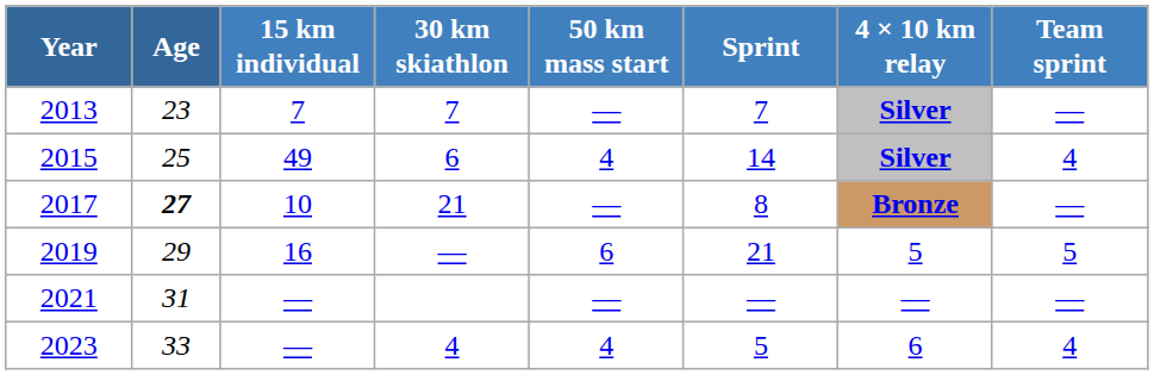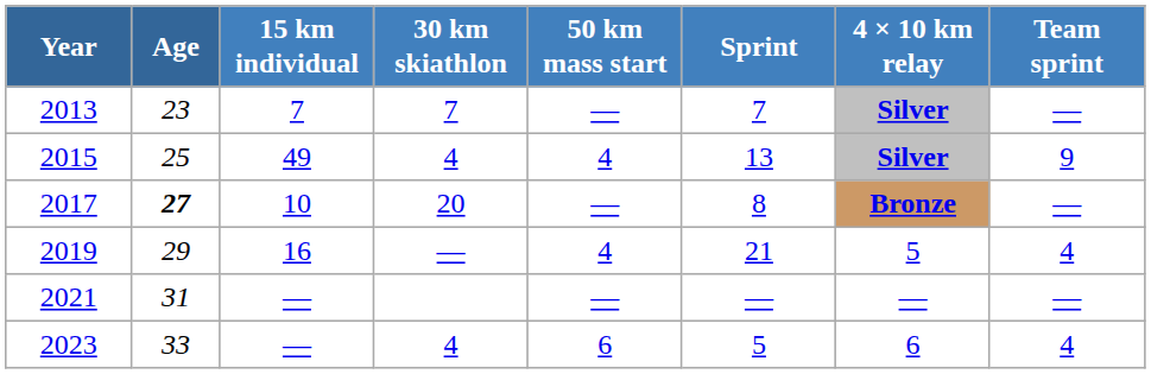2015 | 30 km skiathlon: 6 -> 4
2015 | Sprint: 14 -> 13
2015 | Team sprint: 4 -> 9
2017 | 30 km skiathlon: 21 -> 20
2019 | 50 km mass start: 6 -> 4
2019 | Team sprint: 5 -> 4
2023 | 50 km mass start: 4 -> 6
